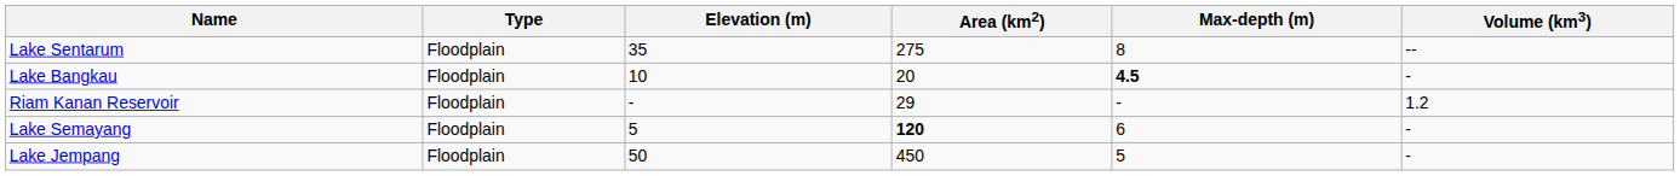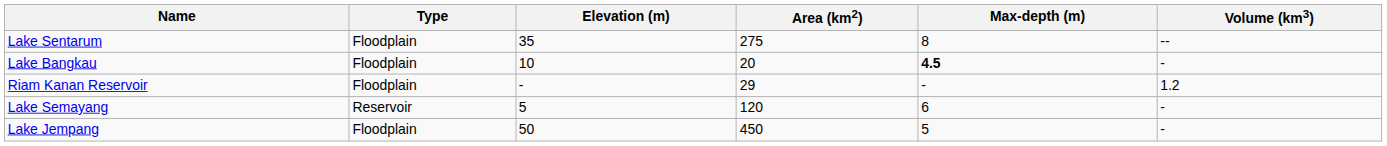Lake Semayang | Type: Floodplain -> Reservoir
Lake Semayang | Area (km2): bold -> normal
